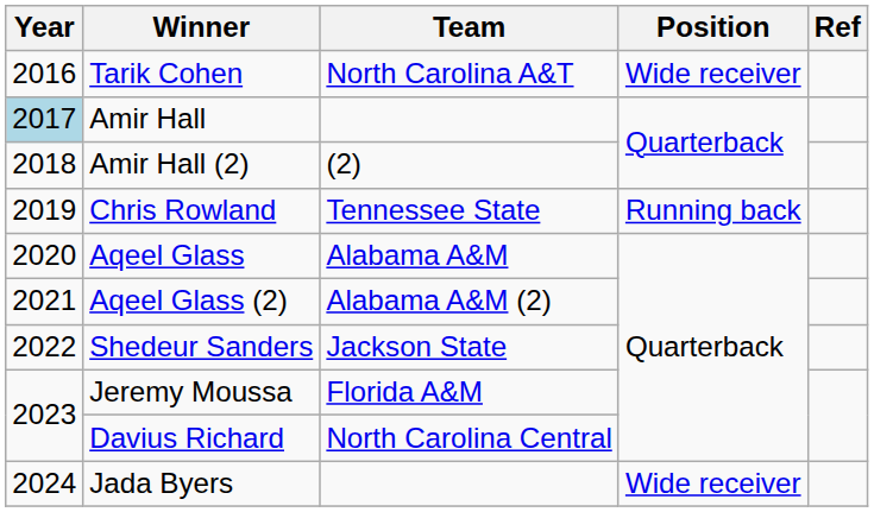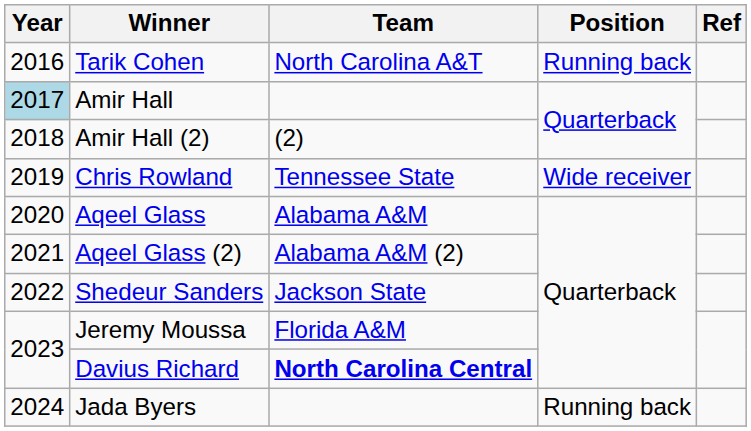Tarik Cohen | Position: Wide receiver -> Running back
Chris Rowland | Position: Running back -> Wide receiver
Davius Richard | Team: normal -> bold
Jada Byers | Position: Wide receiver -> Running back
